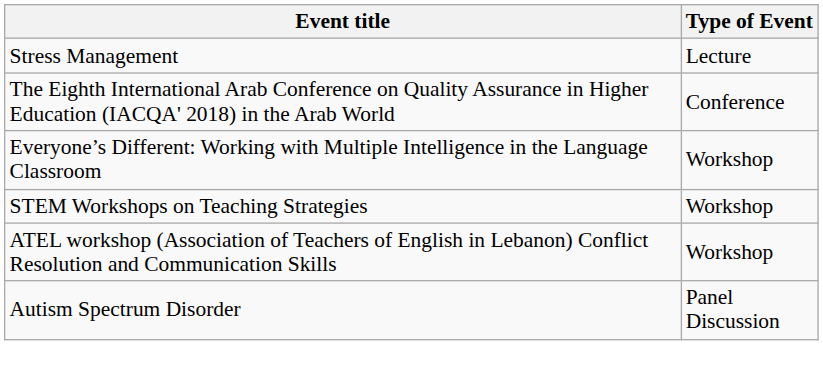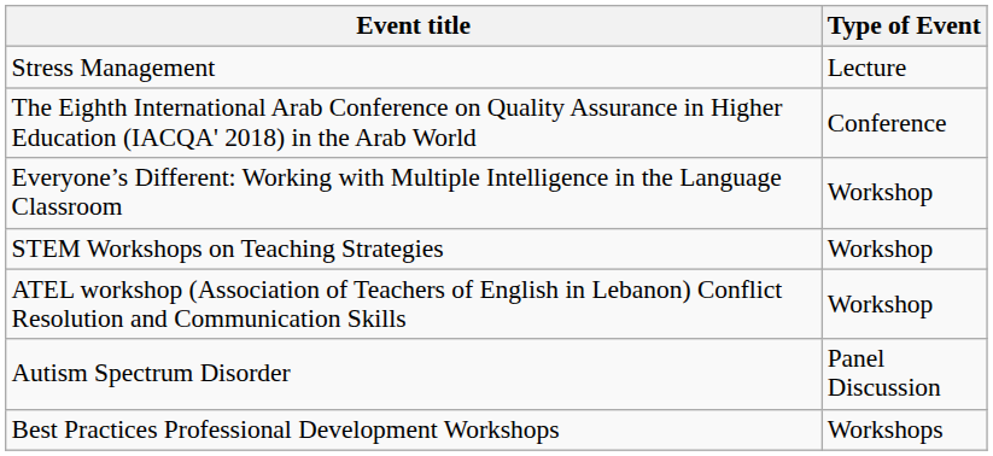+ row: Best Practices Professional Development Workshops | Workshops
